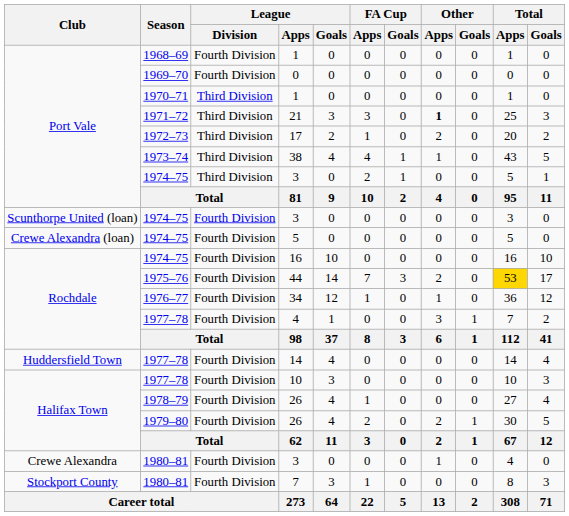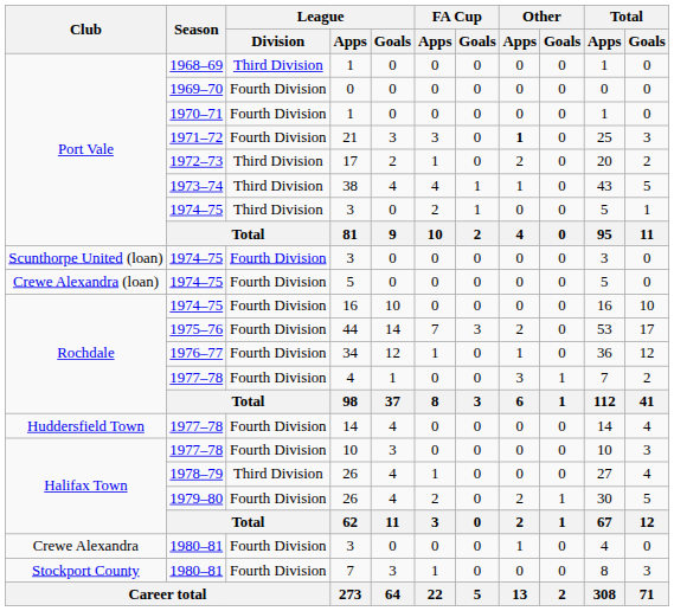1968–69 / 1 | League / Division: Fourth Division -> Third Division
1970–71 / 1 | League / Division: Third Division -> Fourth Division
21 | League / Division: Third Division -> Fourth Division
44 | Total / Apps: gold background -> no background
1978–79 / 26 | League / Division: Fourth Division -> Third Division
